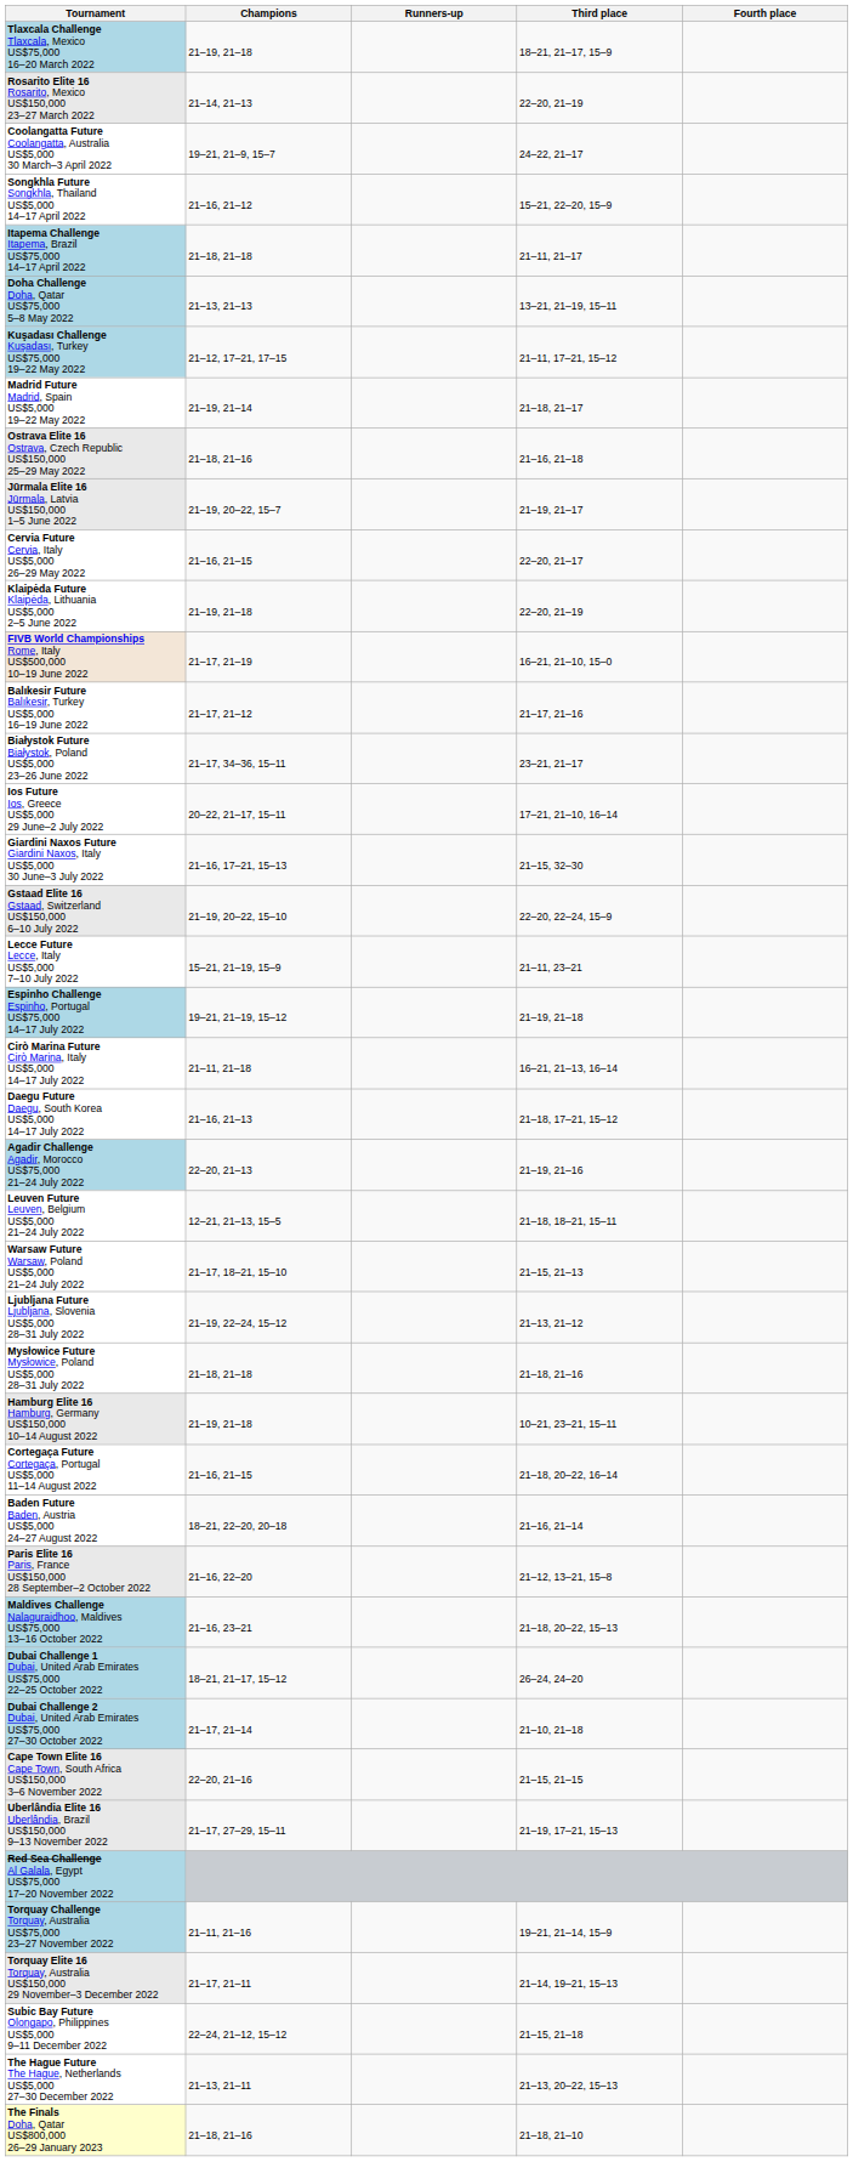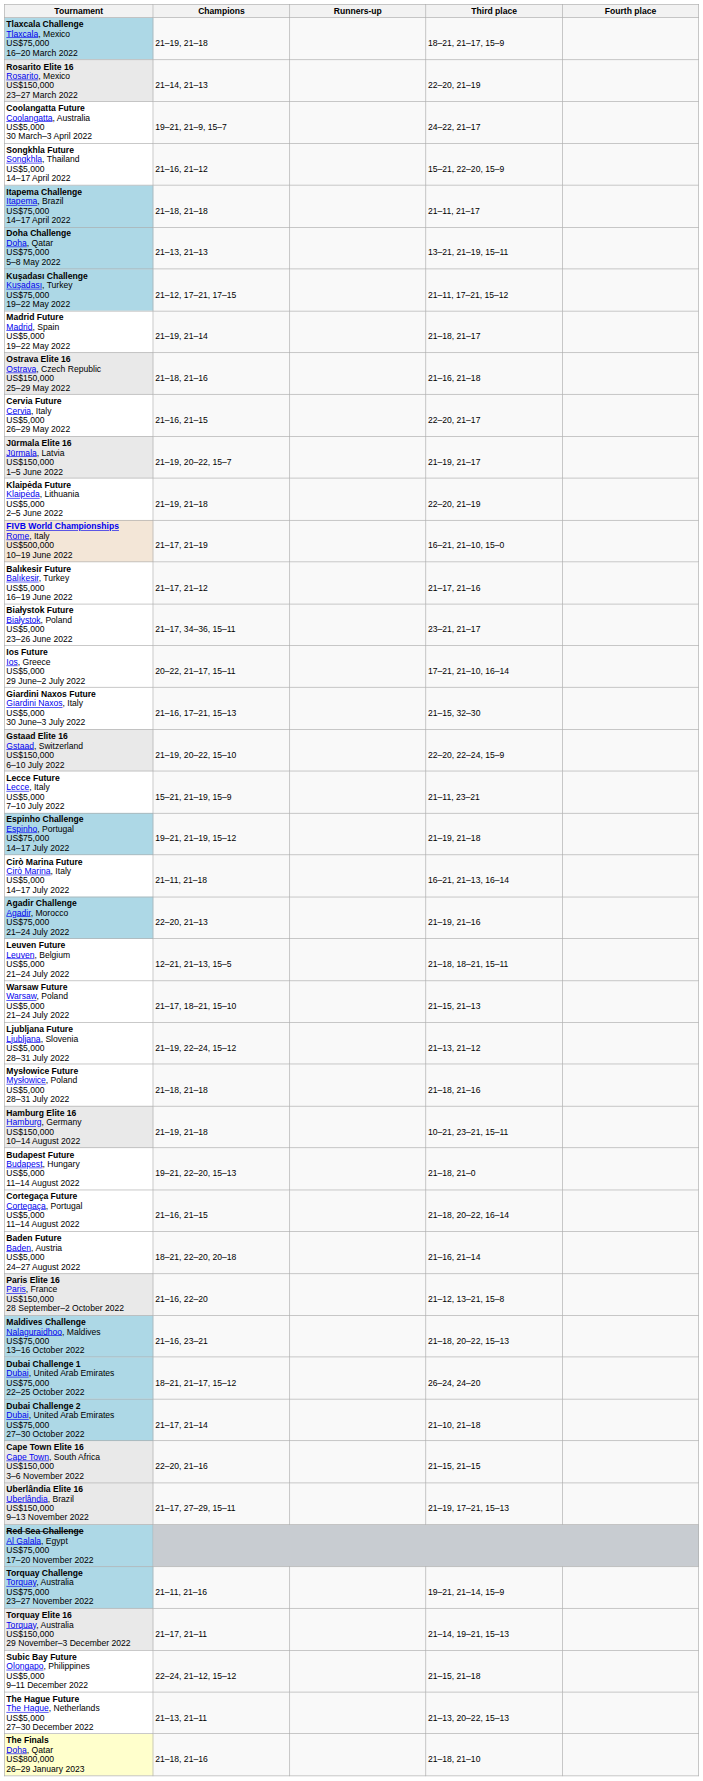rows swapped: Cervia Future Cervia, Italy US$5,000 26–29 May 2022 <-> Jūrmala Elite 16 Jūrmala, Latvia US$150,000 1–5 June 2022
- row: Daegu Future Daegu, South Korea US$5,000 14–17 July 2022 | 21–16, 21–13 | 21–18, 17–21, 15–12
+ row: Budapest Future Budapest, Hungary US$5,000 11–14 August 2022 | 19–21, 22–20, 15–13 | 21–18, 21–0
